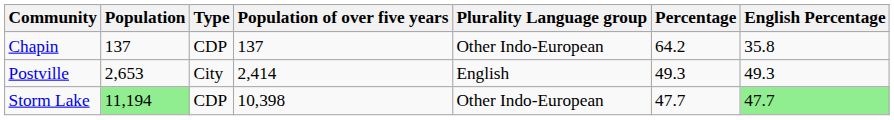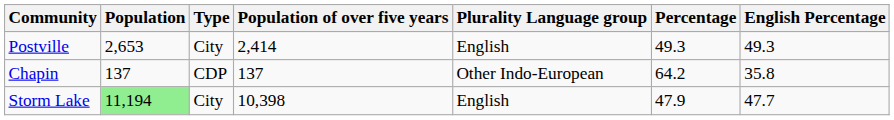rows swapped: Chapin <-> Postville
Storm Lake | Type: CDP -> City
Storm Lake | Plurality Language group: Other Indo-European -> English
Storm Lake | Percentage: 47.7 -> 47.9
Storm Lake | English Percentage: lightgreen background -> no background
